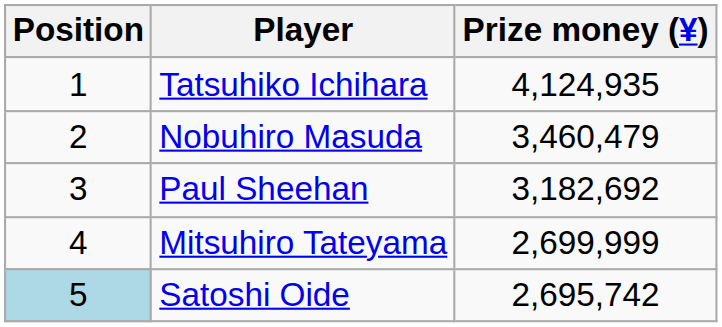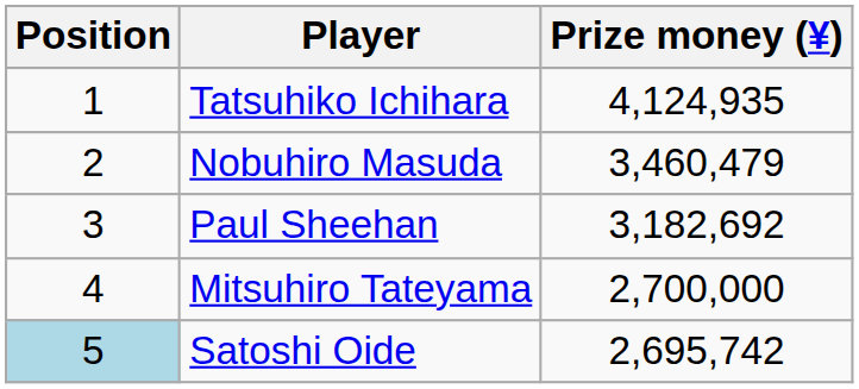Mitsuhiro Tateyama | Prize money (¥): 2,699,999 -> 2,700,000
